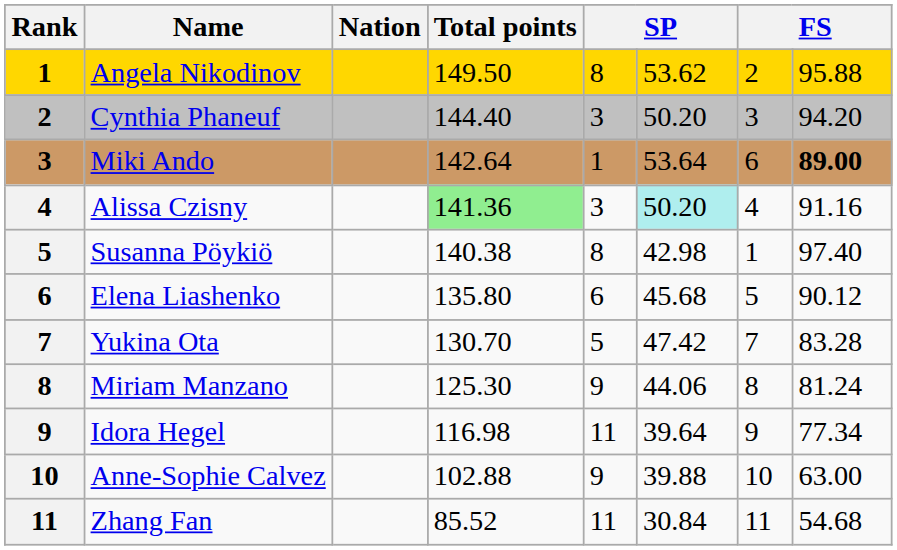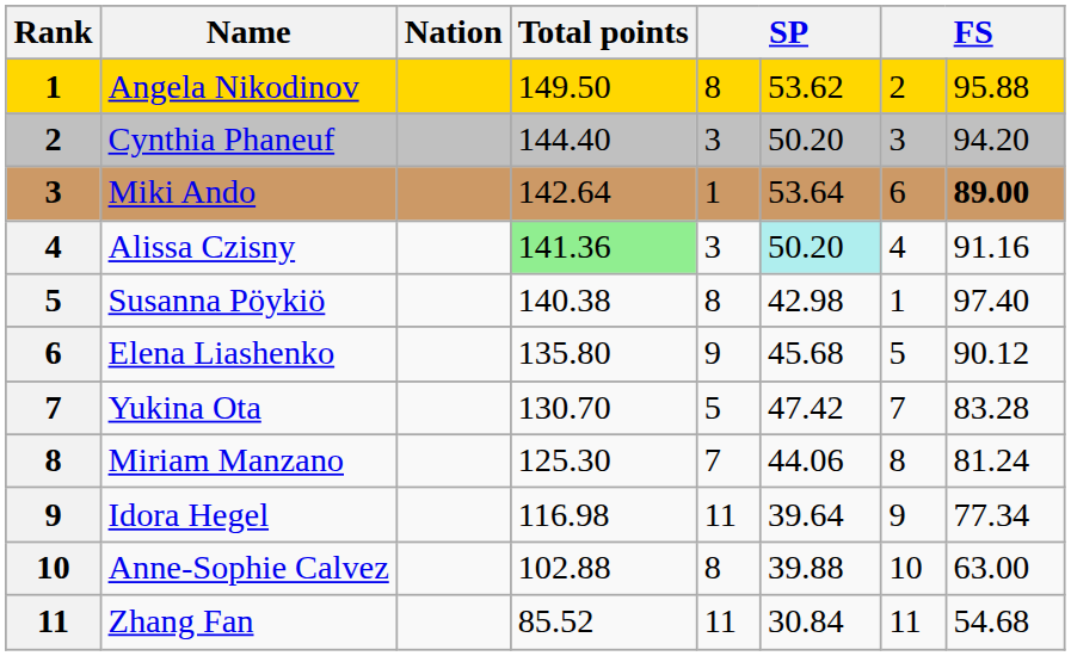Elena Liashenko | column 5: 6 -> 9
Miriam Manzano | column 5: 9 -> 7
Anne-Sophie Calvez | column 5: 9 -> 8
